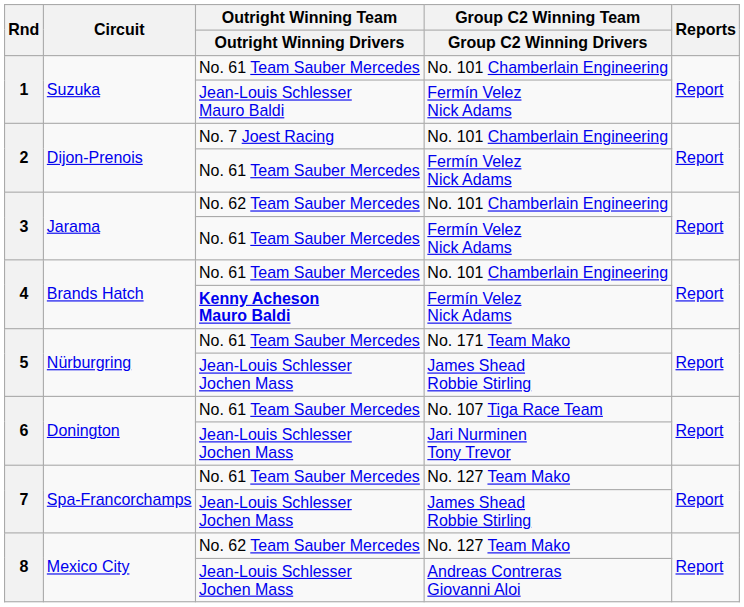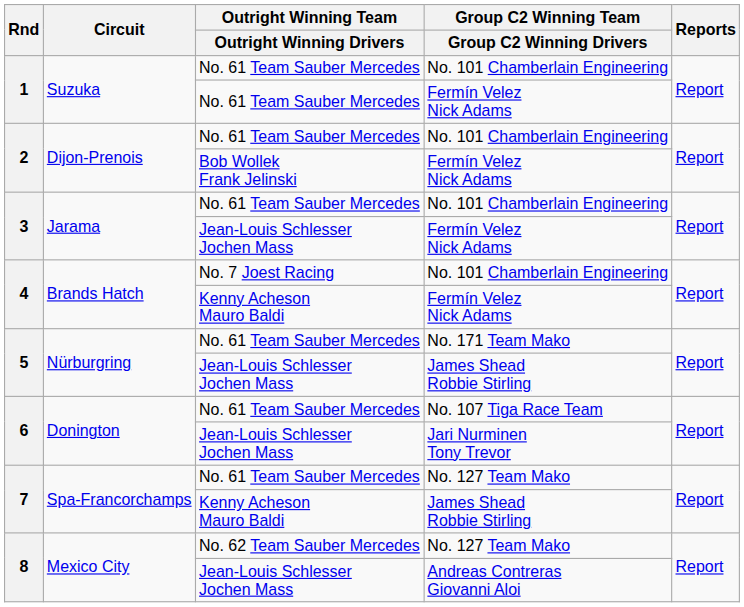1 / Fermín Velez Nick Adams | Outright Winning Team / Outright Winning Drivers: Jean-Louis Schlesser Mauro Baldi -> No. 61 Team Sauber Mercedes
2 / No. 101 Chamberlain Engineering | Outright Winning Team / Outright Winning Drivers: No. 7 Joest Racing -> No. 61 Team Sauber Mercedes
2 / Fermín Velez Nick Adams | Outright Winning Team / Outright Winning Drivers: No. 61 Team Sauber Mercedes -> Bob Wollek Frank Jelinski
3 / No. 101 Chamberlain Engineering | Outright Winning Team / Outright Winning Drivers: No. 62 Team Sauber Mercedes -> No. 61 Team Sauber Mercedes
3 / Fermín Velez Nick Adams | Outright Winning Team / Outright Winning Drivers: No. 61 Team Sauber Mercedes -> Jean-Louis Schlesser Jochen Mass
4 / No. 101 Chamberlain Engineering | Outright Winning Team / Outright Winning Drivers: No. 61 Team Sauber Mercedes -> No. 7 Joest Racing
4 / Fermín Velez Nick Adams | Outright Winning Team / Outright Winning Drivers: bold -> normal
7 / James Shead Robbie Stirling | Outright Winning Team / Outright Winning Drivers: Jean-Louis Schlesser Jochen Mass -> Kenny Acheson Mauro Baldi
